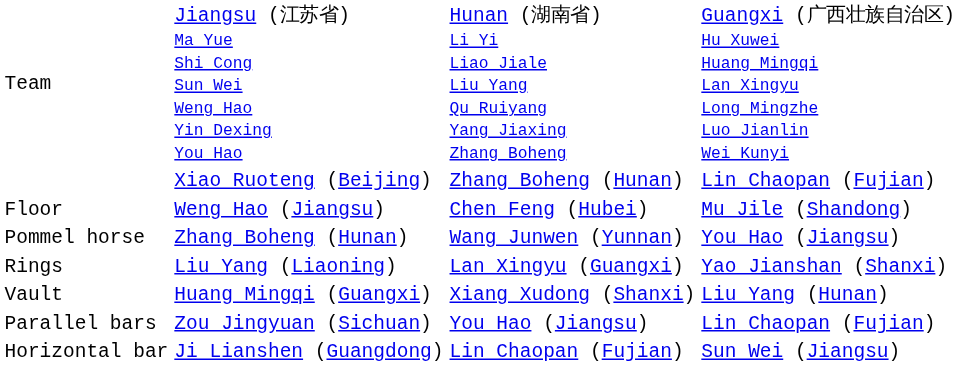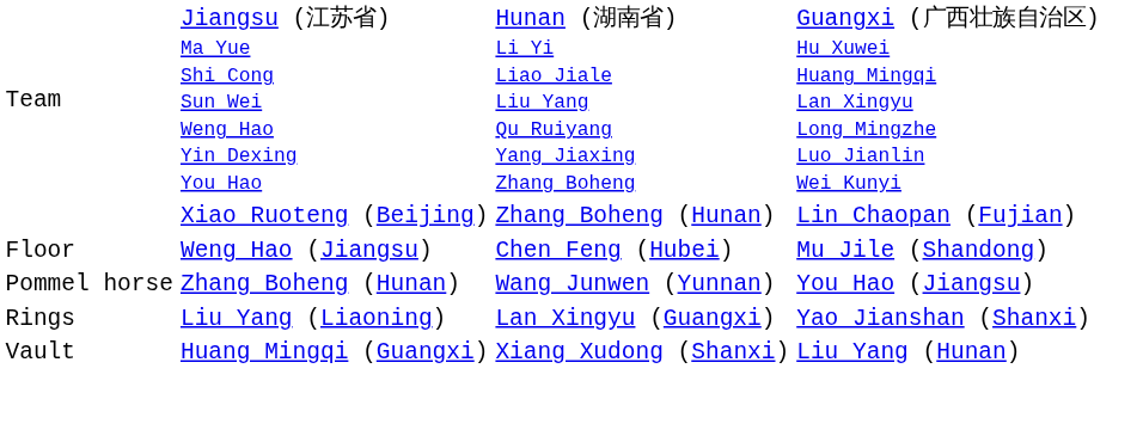- row: Parallel bars | Zou Jingyuan (Sichuan) | You Hao (Jiangsu) | Lin Chaopan (Fujian)
- row: Horizontal bar | Ji Lianshen (Guangdong) | Lin Chaopan (Fujian) | Sun Wei (Jiangsu)
